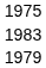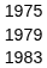rows swapped: 1979 <-> 1983
